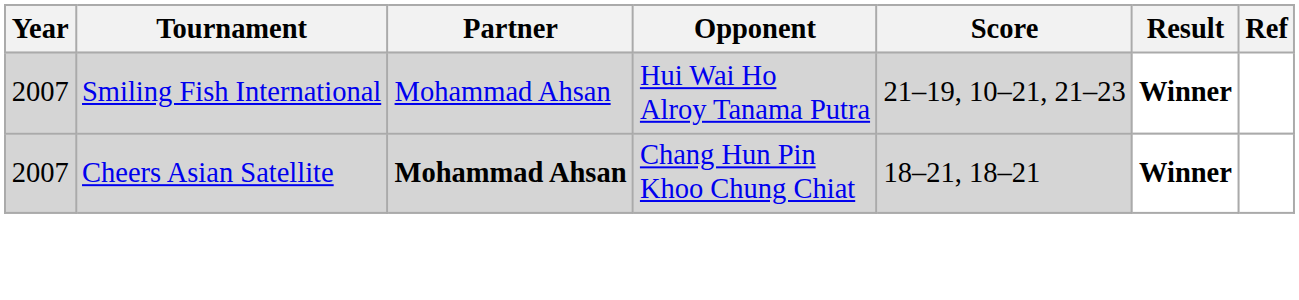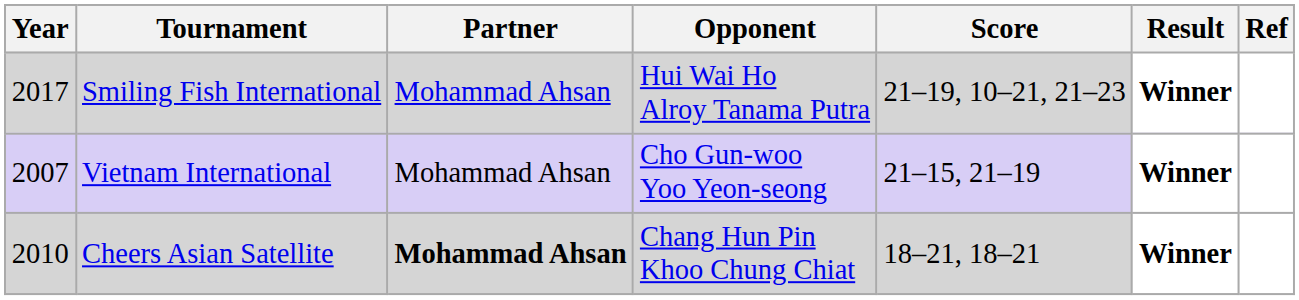Smiling Fish International | Year: 2007 -> 2017
+ row: 2007 | Vietnam International | Mohammad Ahsan | Cho Gun-woo Yoo Yeon-seong | 21–15, 21–19 | Winner
Cheers Asian Satellite | Year: 2007 -> 2010
